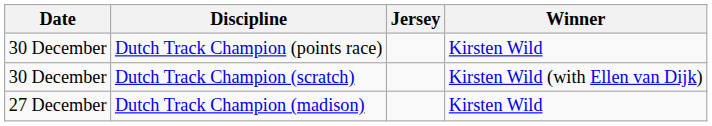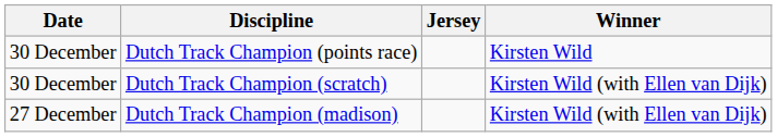Dutch Track Champion (madison) | Winner: Kirsten Wild -> Kirsten Wild (with Ellen van Dijk)
